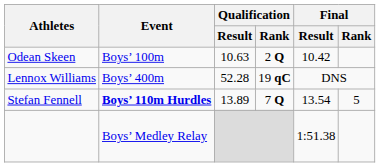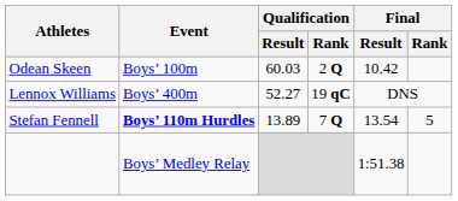Odean Skeen | Qualification / Result: 10.63 -> 60.03
Lennox Williams | Qualification / Result: 52.28 -> 52.27
